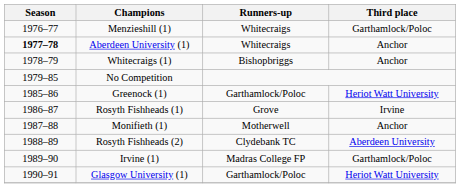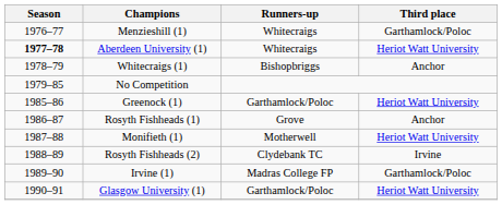Aberdeen University (1) | Third place: Anchor -> Heriot Watt University
Rosyth Fishheads (1) | Third place: Irvine -> Anchor
Monifieth (1) | Third place: Anchor -> Heriot Watt University
Rosyth Fishheads (2) | Third place: Aberdeen University -> Irvine
